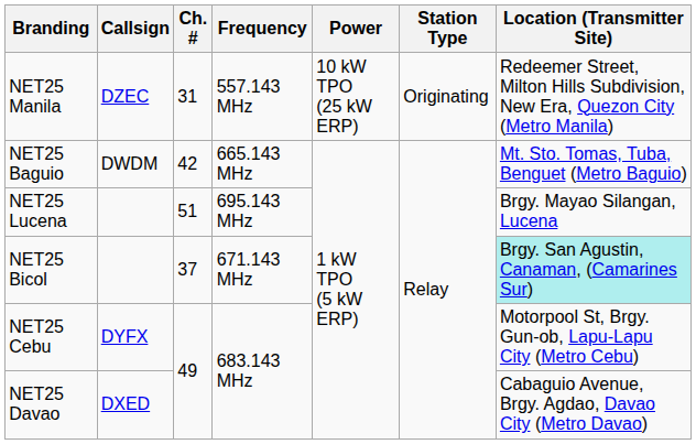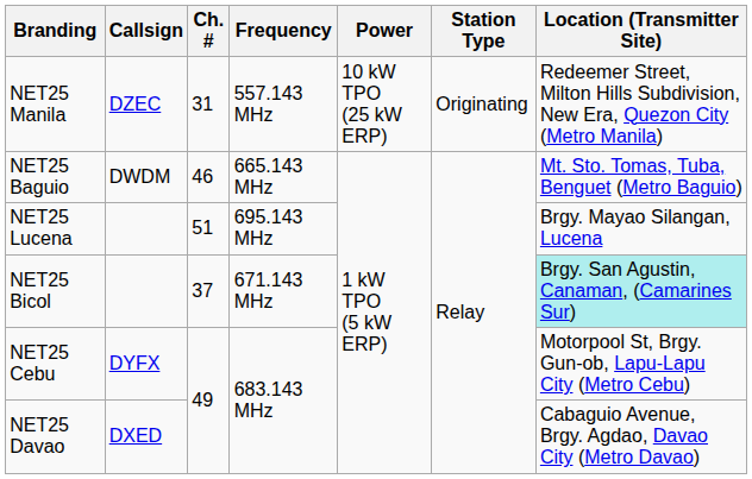NET25 Baguio | Ch. #: 42 -> 46
